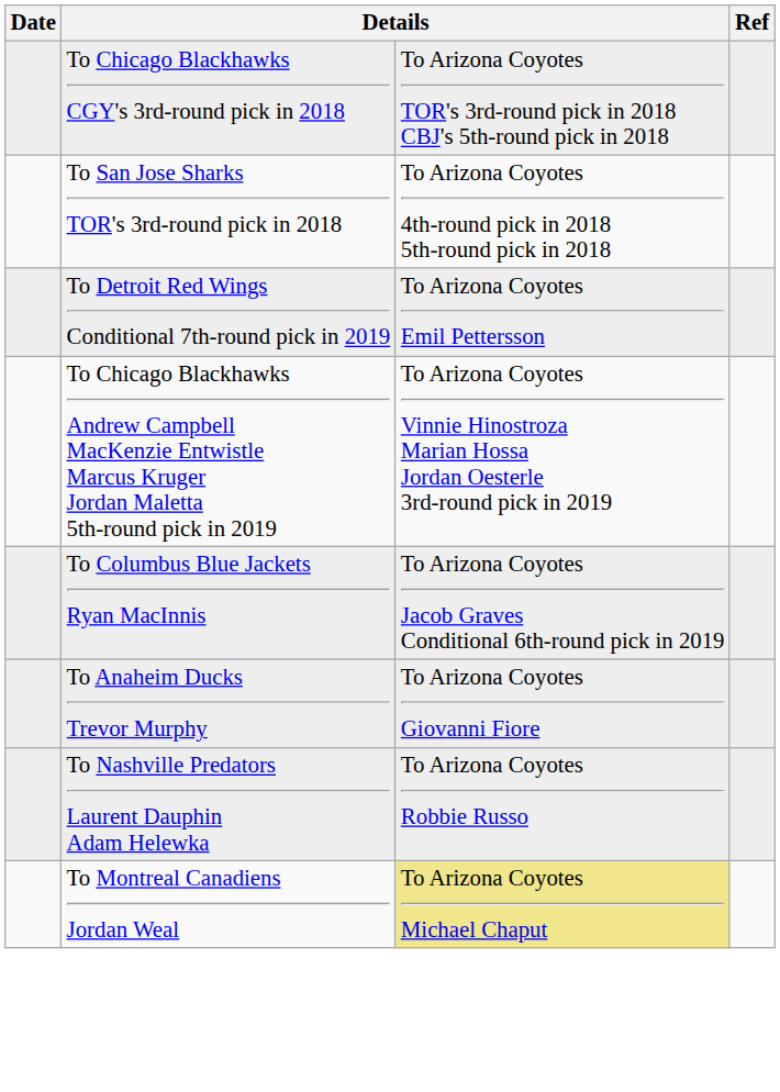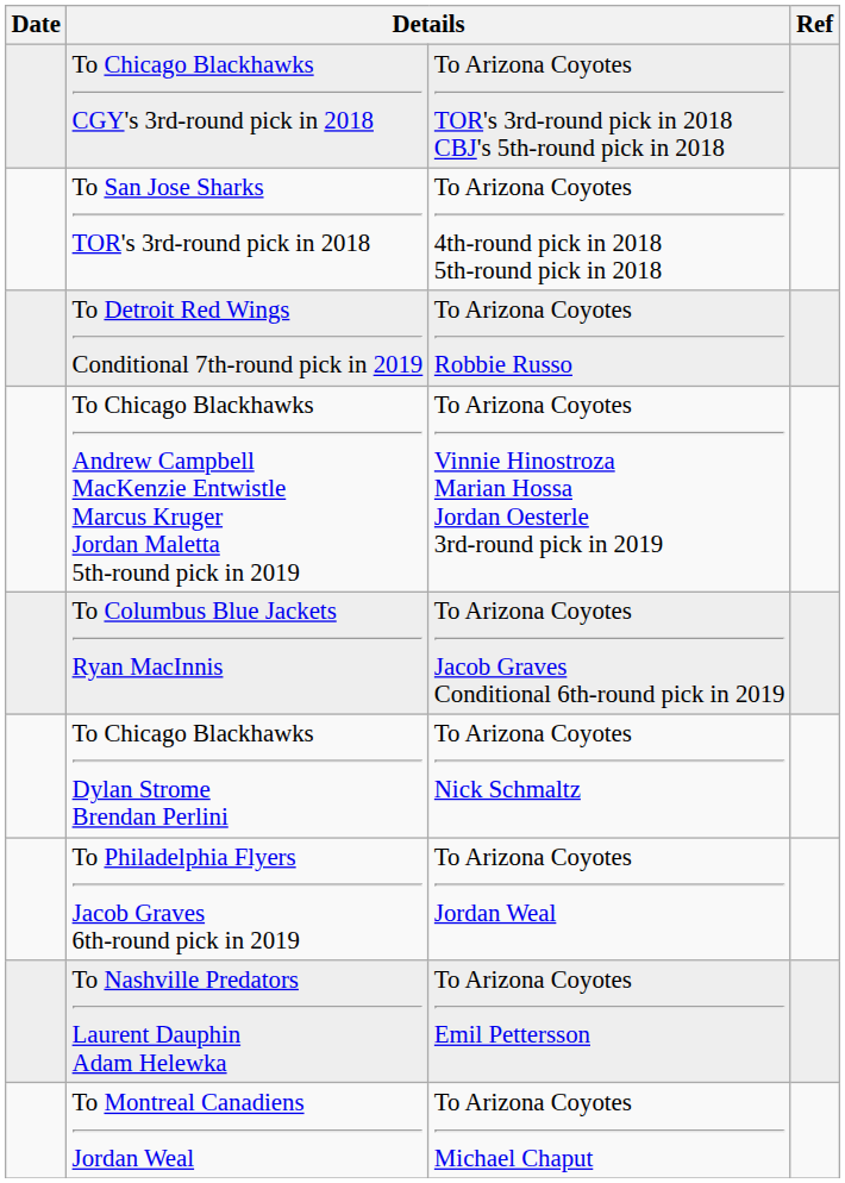To Detroit Red Wings Conditional 7th-round pick in 2019 | column 3: To Arizona Coyotes Emil Pettersson -> To Arizona Coyotes Robbie Russo
+ row: To Chicago Blackhawks Dylan Strome Brendan Perlini | To Arizona Coyotes Nick Schmaltz
- row: To Anaheim Ducks Trevor Murphy | To Arizona Coyotes Giovanni Fiore
+ row: To Philadelphia Flyers Jacob Graves 6th-round pick in 2019 | To Arizona Coyotes Jordan Weal
To Nashville Predators Laurent Dauphin Adam Helewka | column 3: To Arizona Coyotes Robbie Russo -> To Arizona Coyotes Emil Pettersson
To Montreal Canadiens Jordan Weal | column 3: khaki background -> no background
